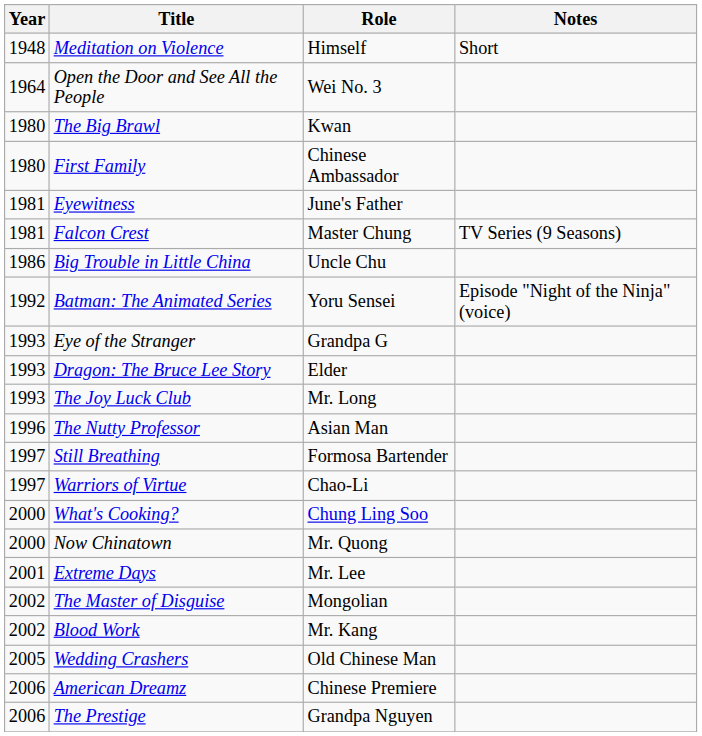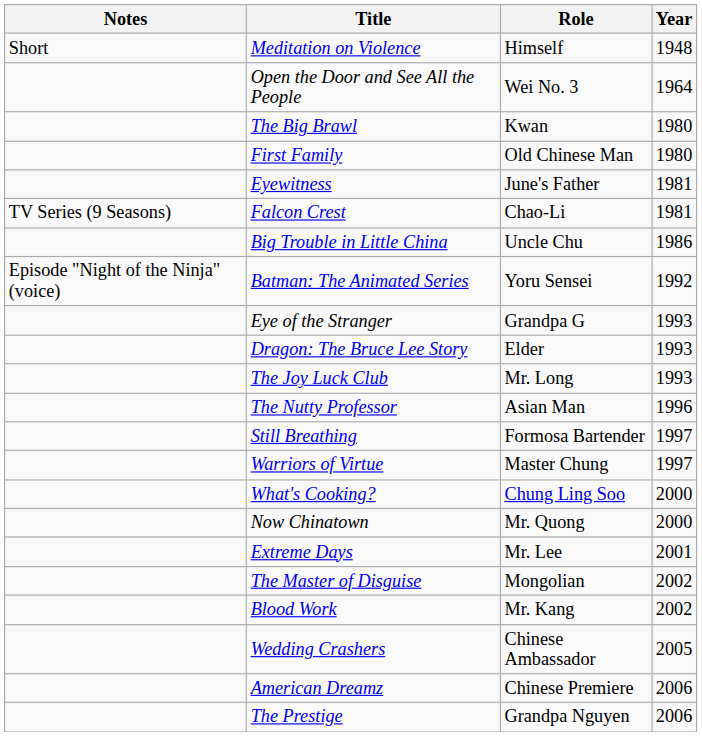columns swapped: Year <-> Notes
First Family | Role: Chinese Ambassador -> Old Chinese Man
Falcon Crest | Role: Master Chung -> Chao-Li
Warriors of Virtue | Role: Chao-Li -> Master Chung
Wedding Crashers | Role: Old Chinese Man -> Chinese Ambassador
